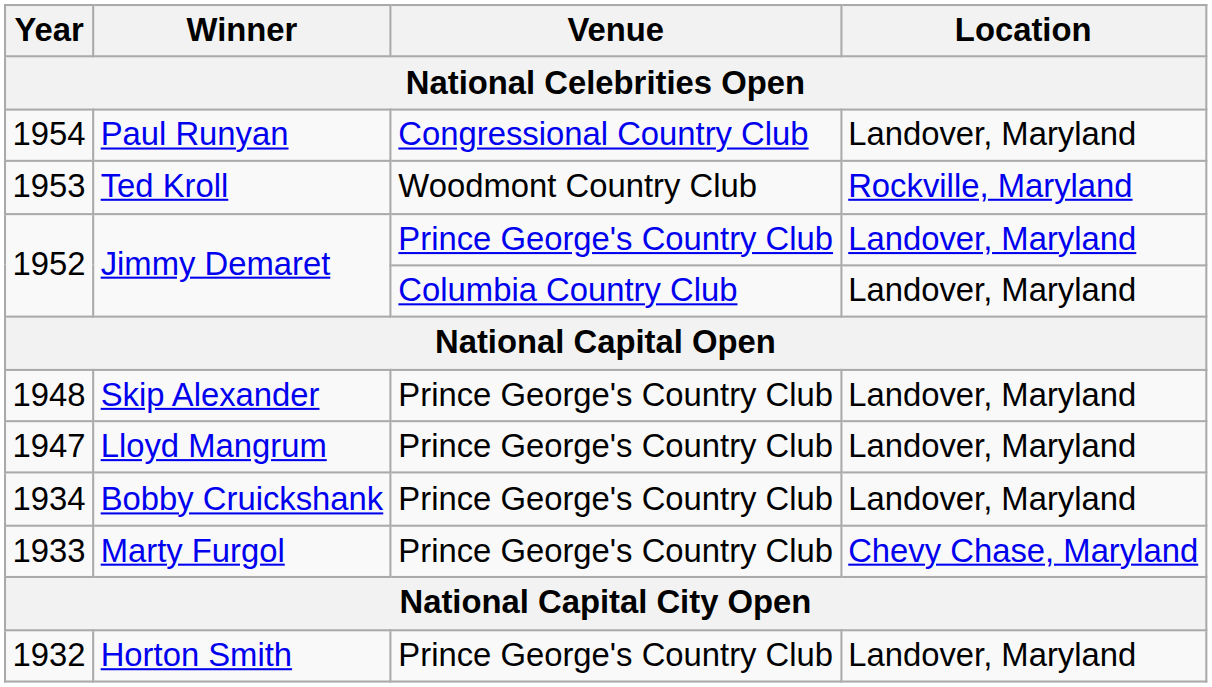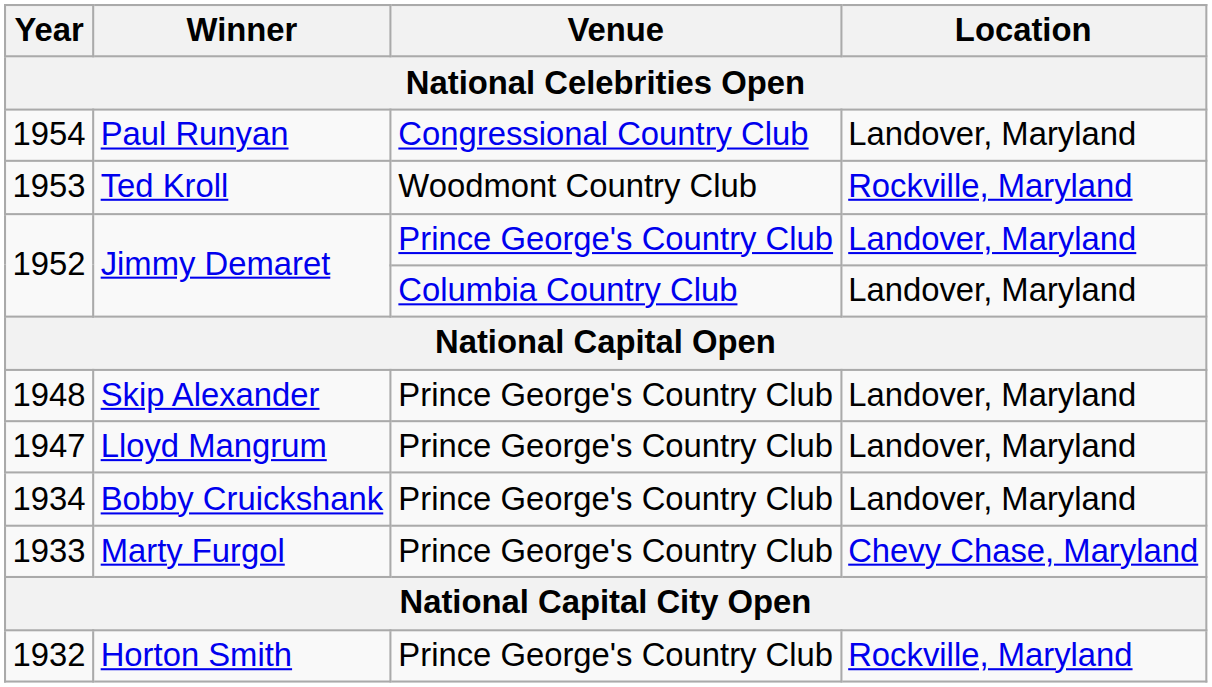1932 | Location: Landover, Maryland -> Rockville, Maryland
